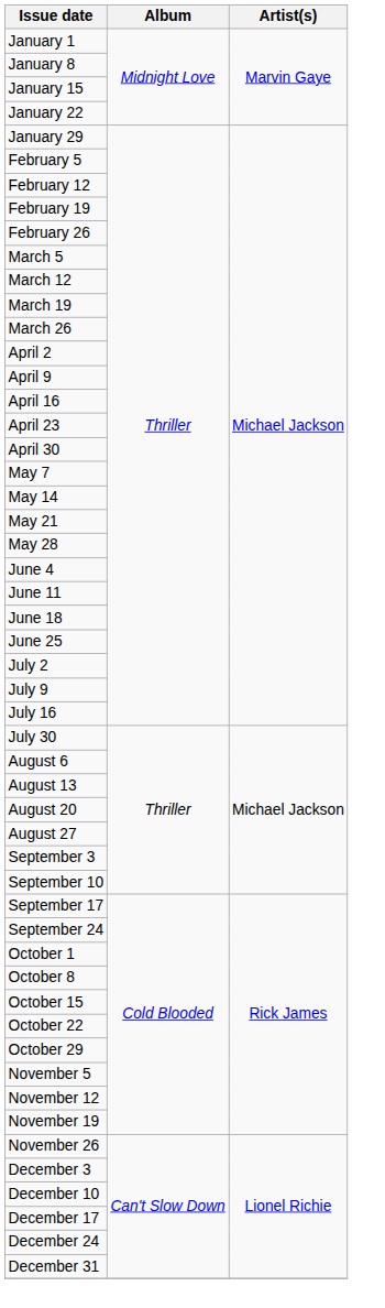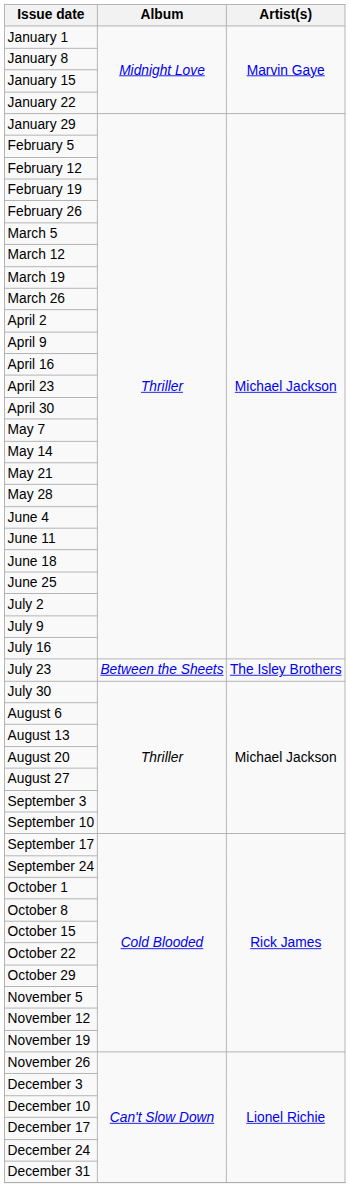+ row: July 23 | Between the Sheets | The Isley Brothers
